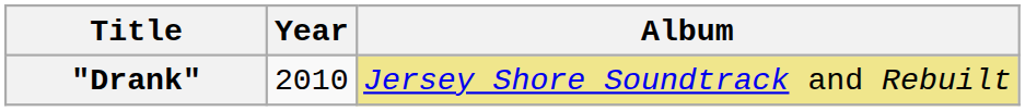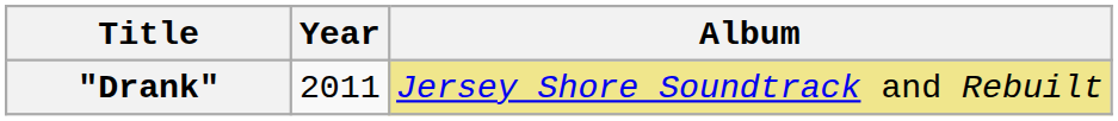"Drank" | Year: 2010 -> 2011
